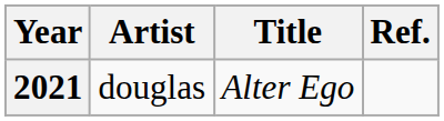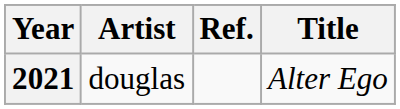columns swapped: Title <-> Ref.
